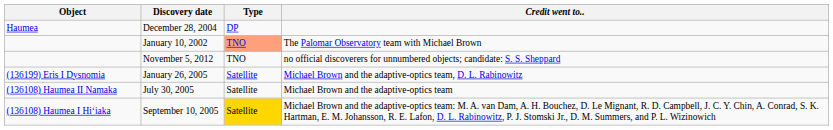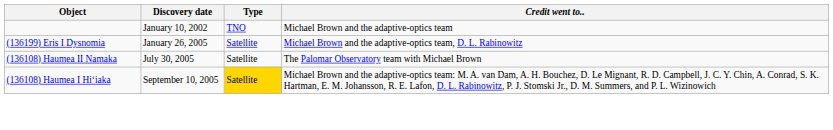- row: Haumea | December 28, 2004 | DP
January 10, 2002 | Type: lightsalmon background -> no background
January 10, 2002 | Credit went to..: The Palomar Observatory team with Michael Brown -> Michael Brown and the adaptive-optics team
- row: November 5, 2012 | TNO | no official discoverers for unnumbered objects; candidate: S. S. Sheppard
July 30, 2005 | Credit went to..: Michael Brown and the adaptive-optics team -> The Palomar Observatory team with Michael Brown
